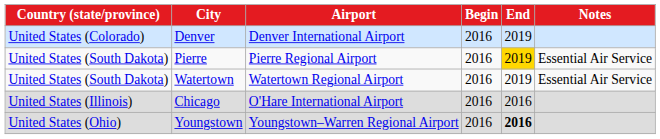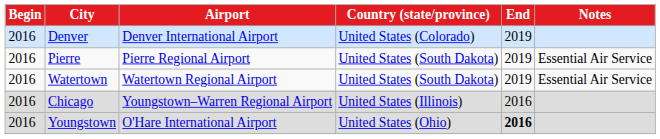columns swapped: Country (state/province) <-> Begin
Pierre | End: gold background -> no background
Chicago | Airport: O'Hare International Airport -> Youngstown–Warren Regional Airport
Youngstown | Airport: Youngstown–Warren Regional Airport -> O'Hare International Airport
